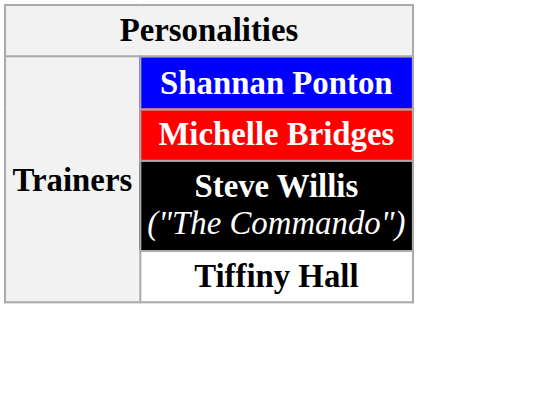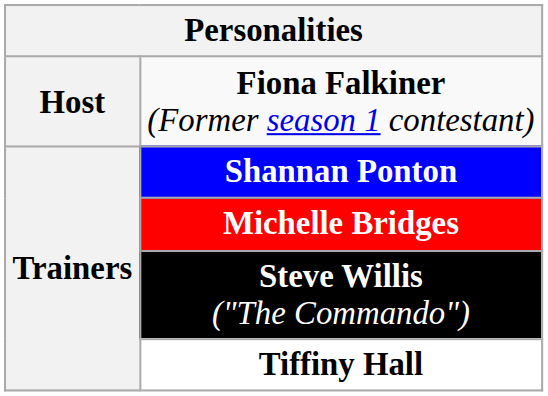+ row: Host | Fiona Falkiner (Former season 1 contestant)
